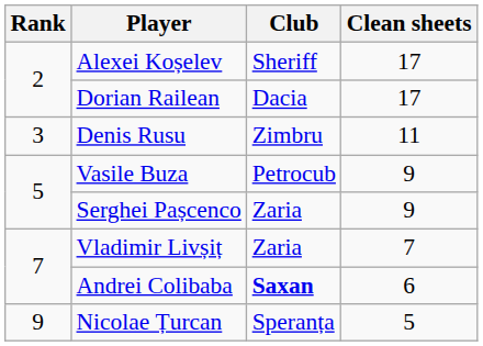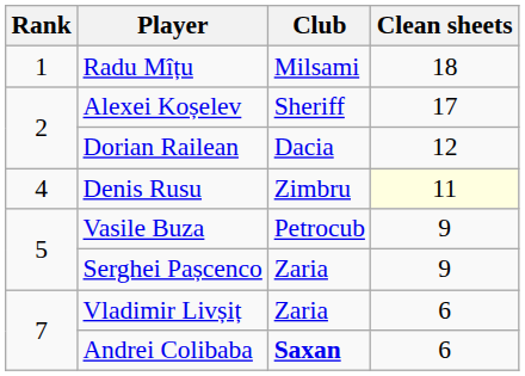+ row: 1 | Radu Mîțu | Milsami | 18
Dorian Railean | Clean sheets: 17 -> 12
Denis Rusu | Rank: 3 -> 4
Denis Rusu | Clean sheets: no background -> lightyellow background
Vladimir Livșiț | Clean sheets: 7 -> 6
- row: 9 | Nicolae Țurcan | Speranța | 5
